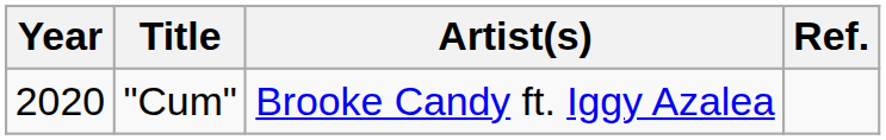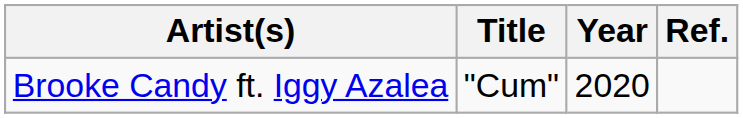columns swapped: Year <-> Artist(s)
